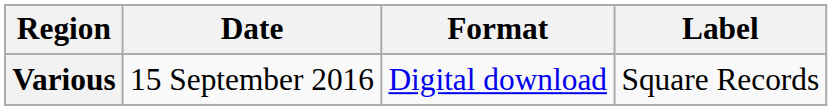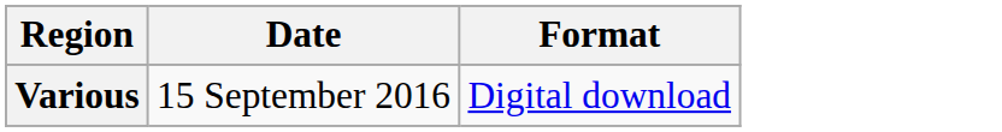- column: Label | Square Records
